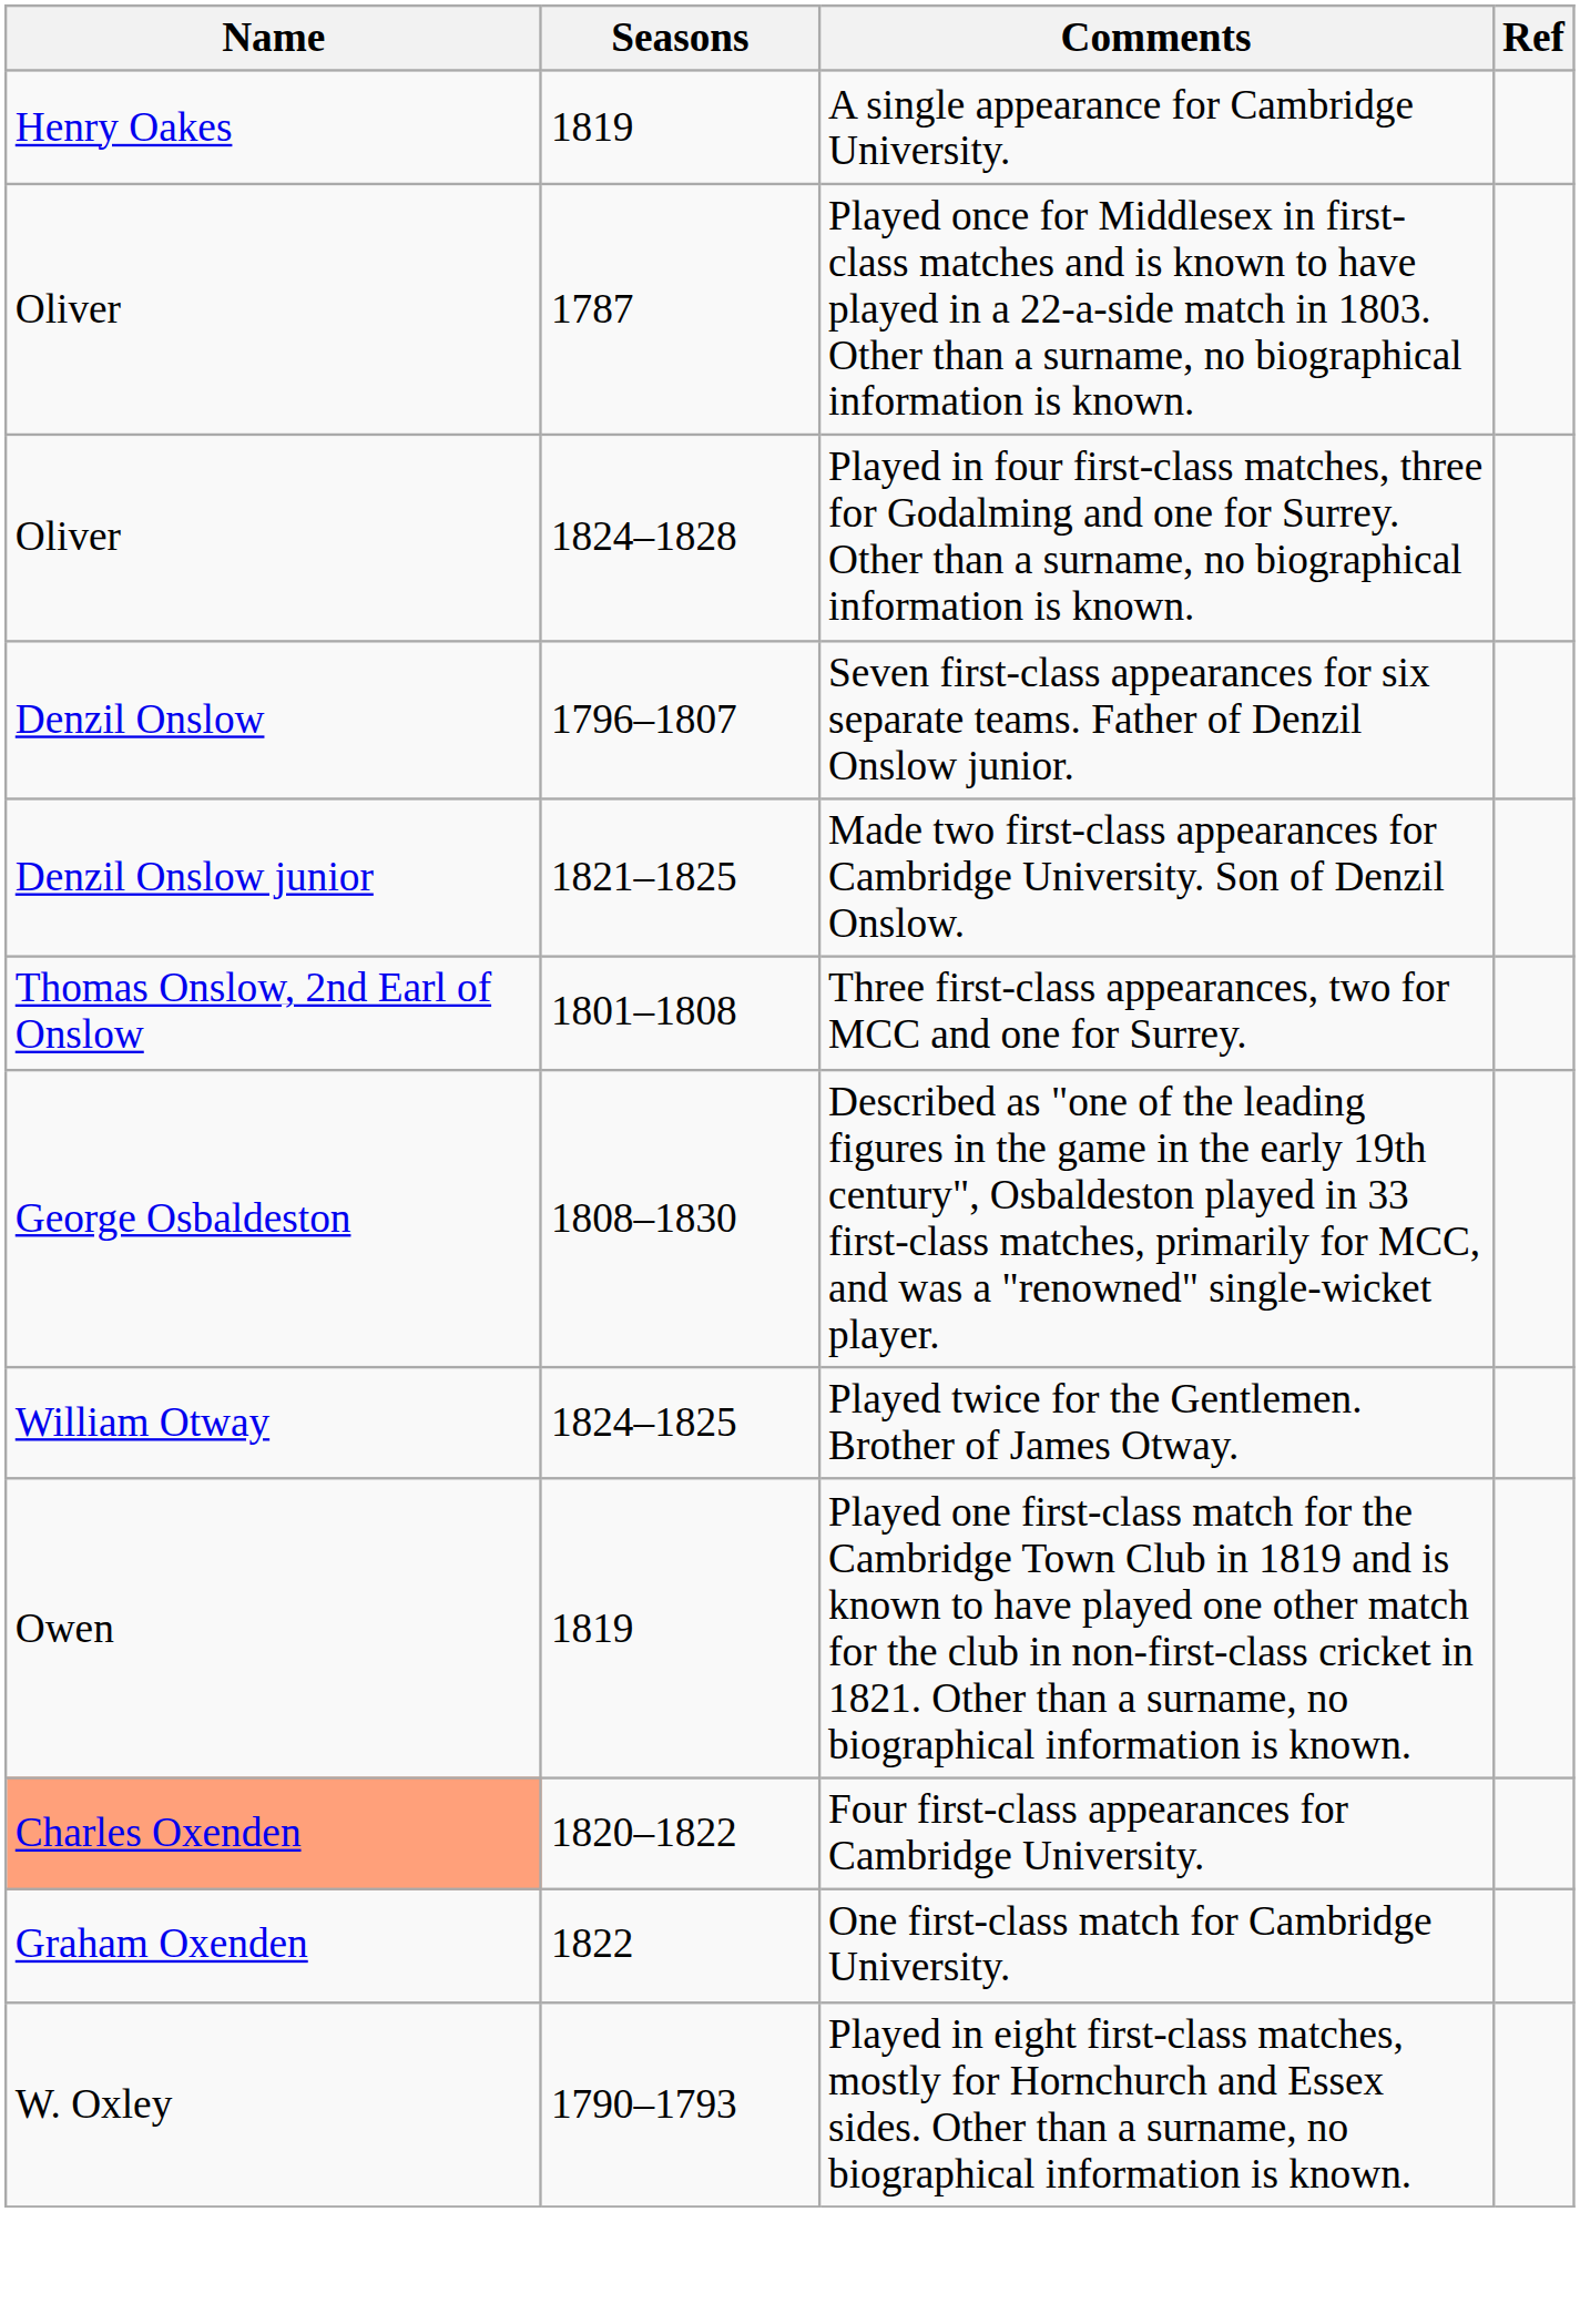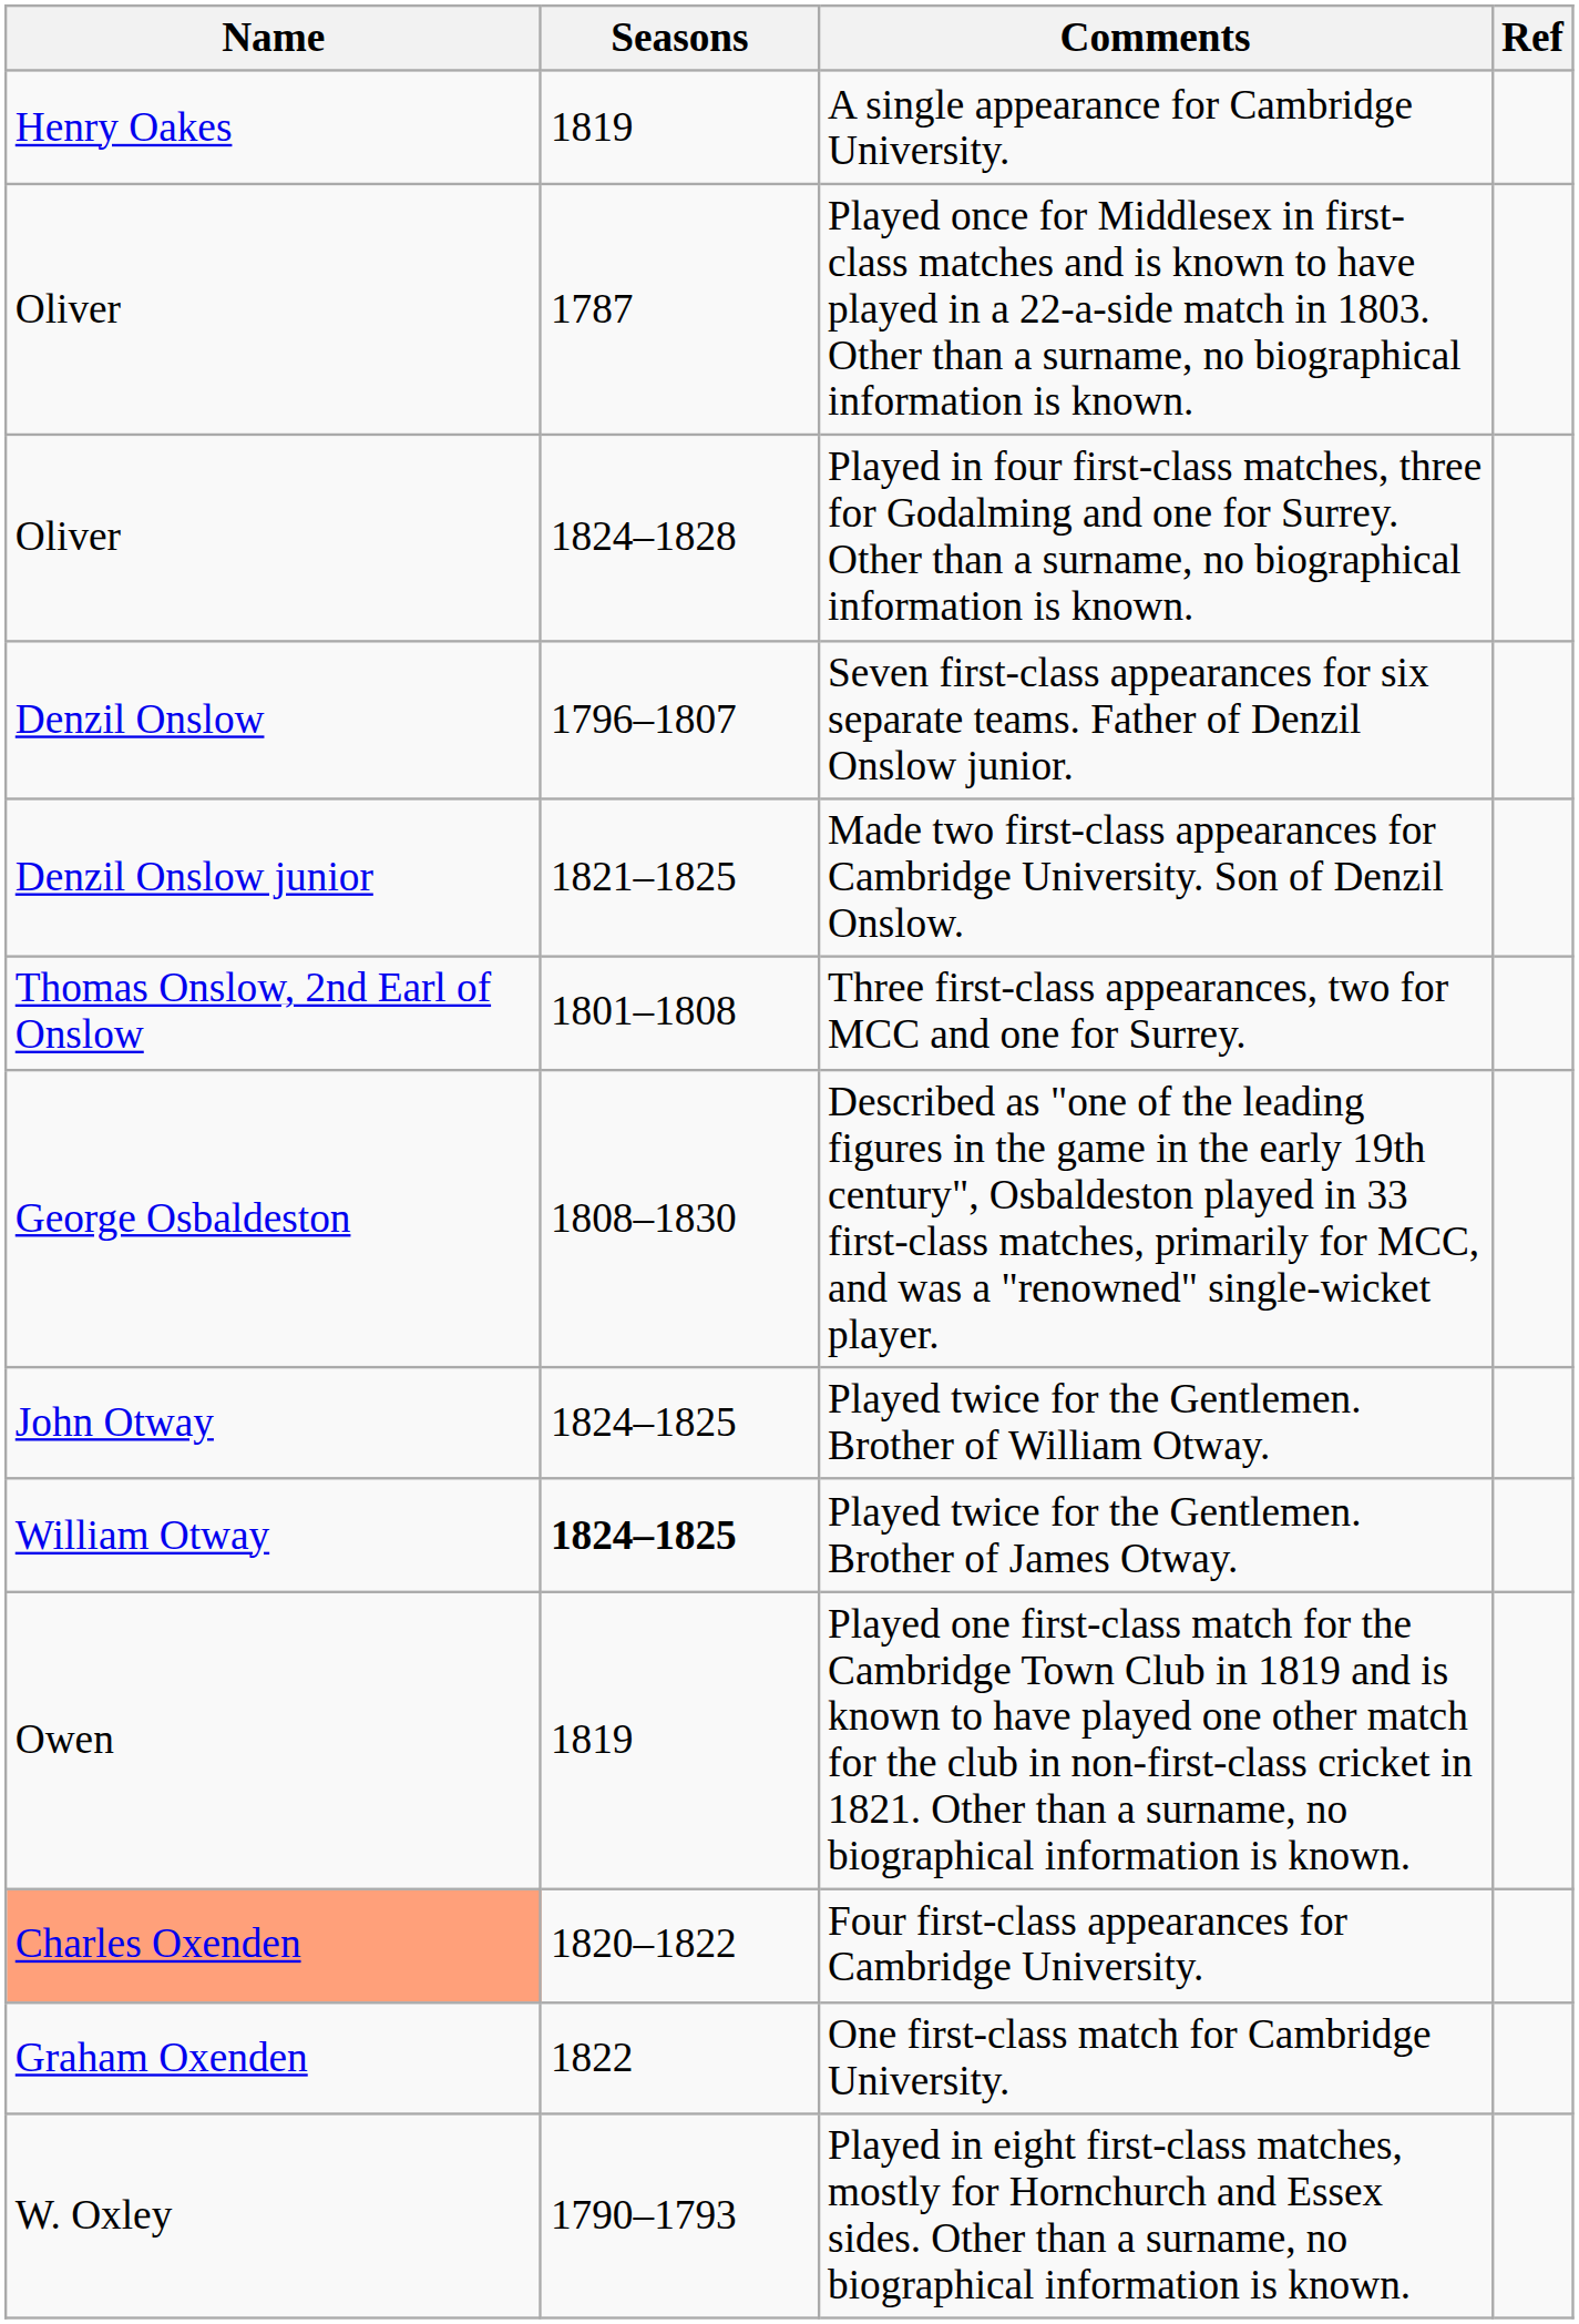+ row: John Otway | 1824–1825 | Played twice for the Gentlemen. Brother of William Otway.
Played twice for the Gentlemen. Brother of James Otway. | Seasons: normal -> bold
